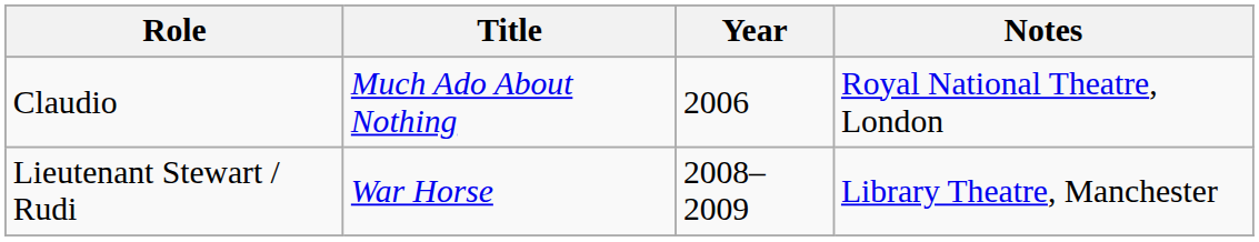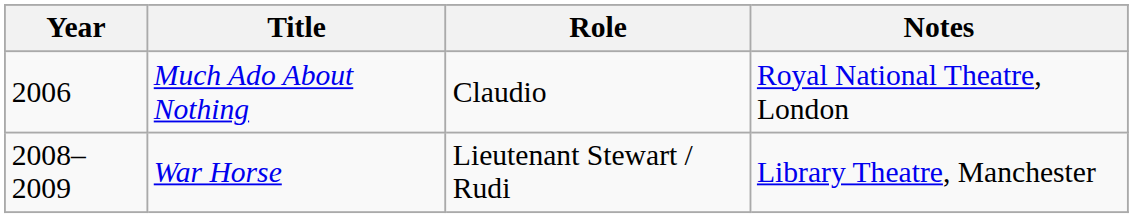columns swapped: Year <-> Role
